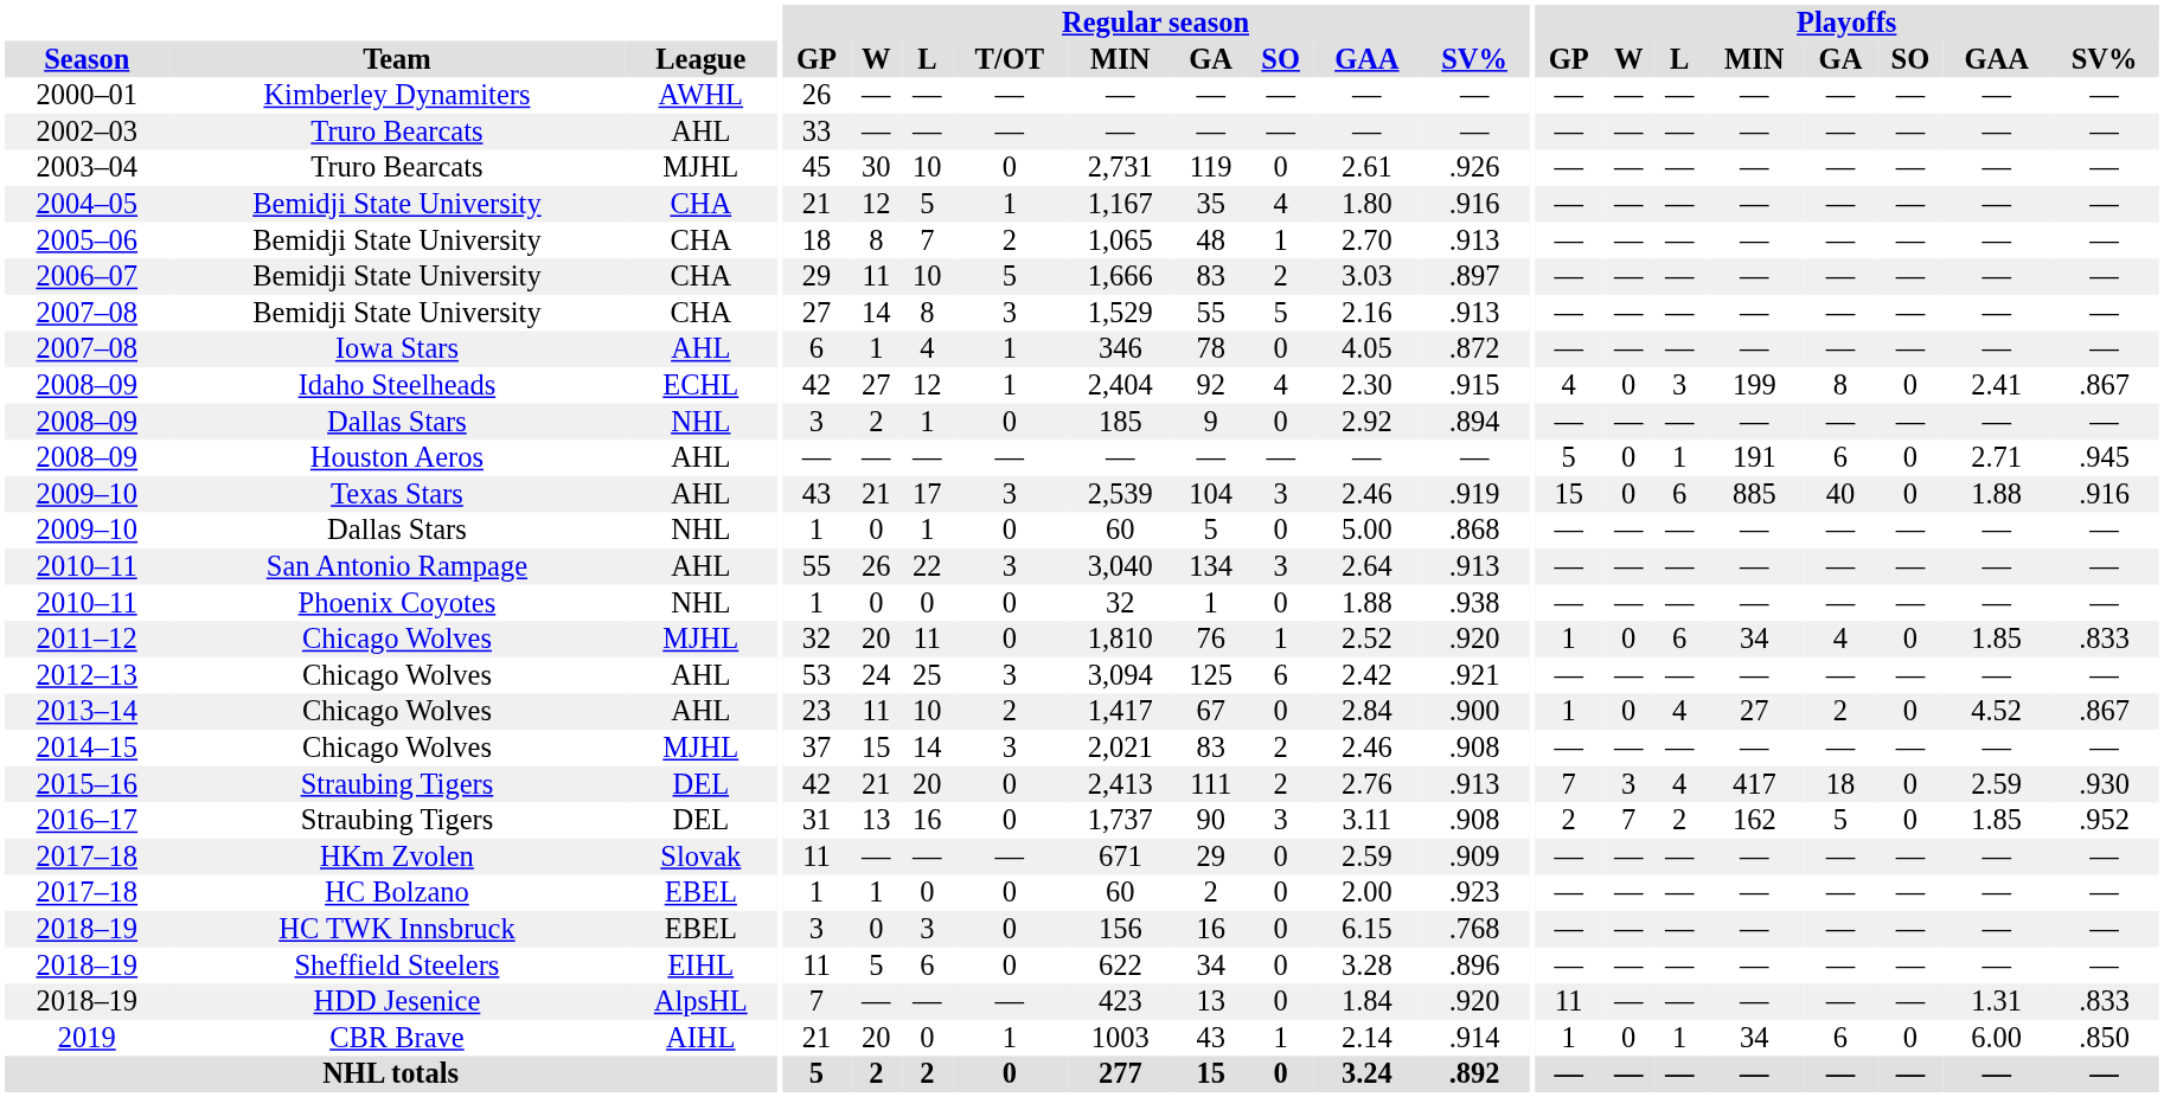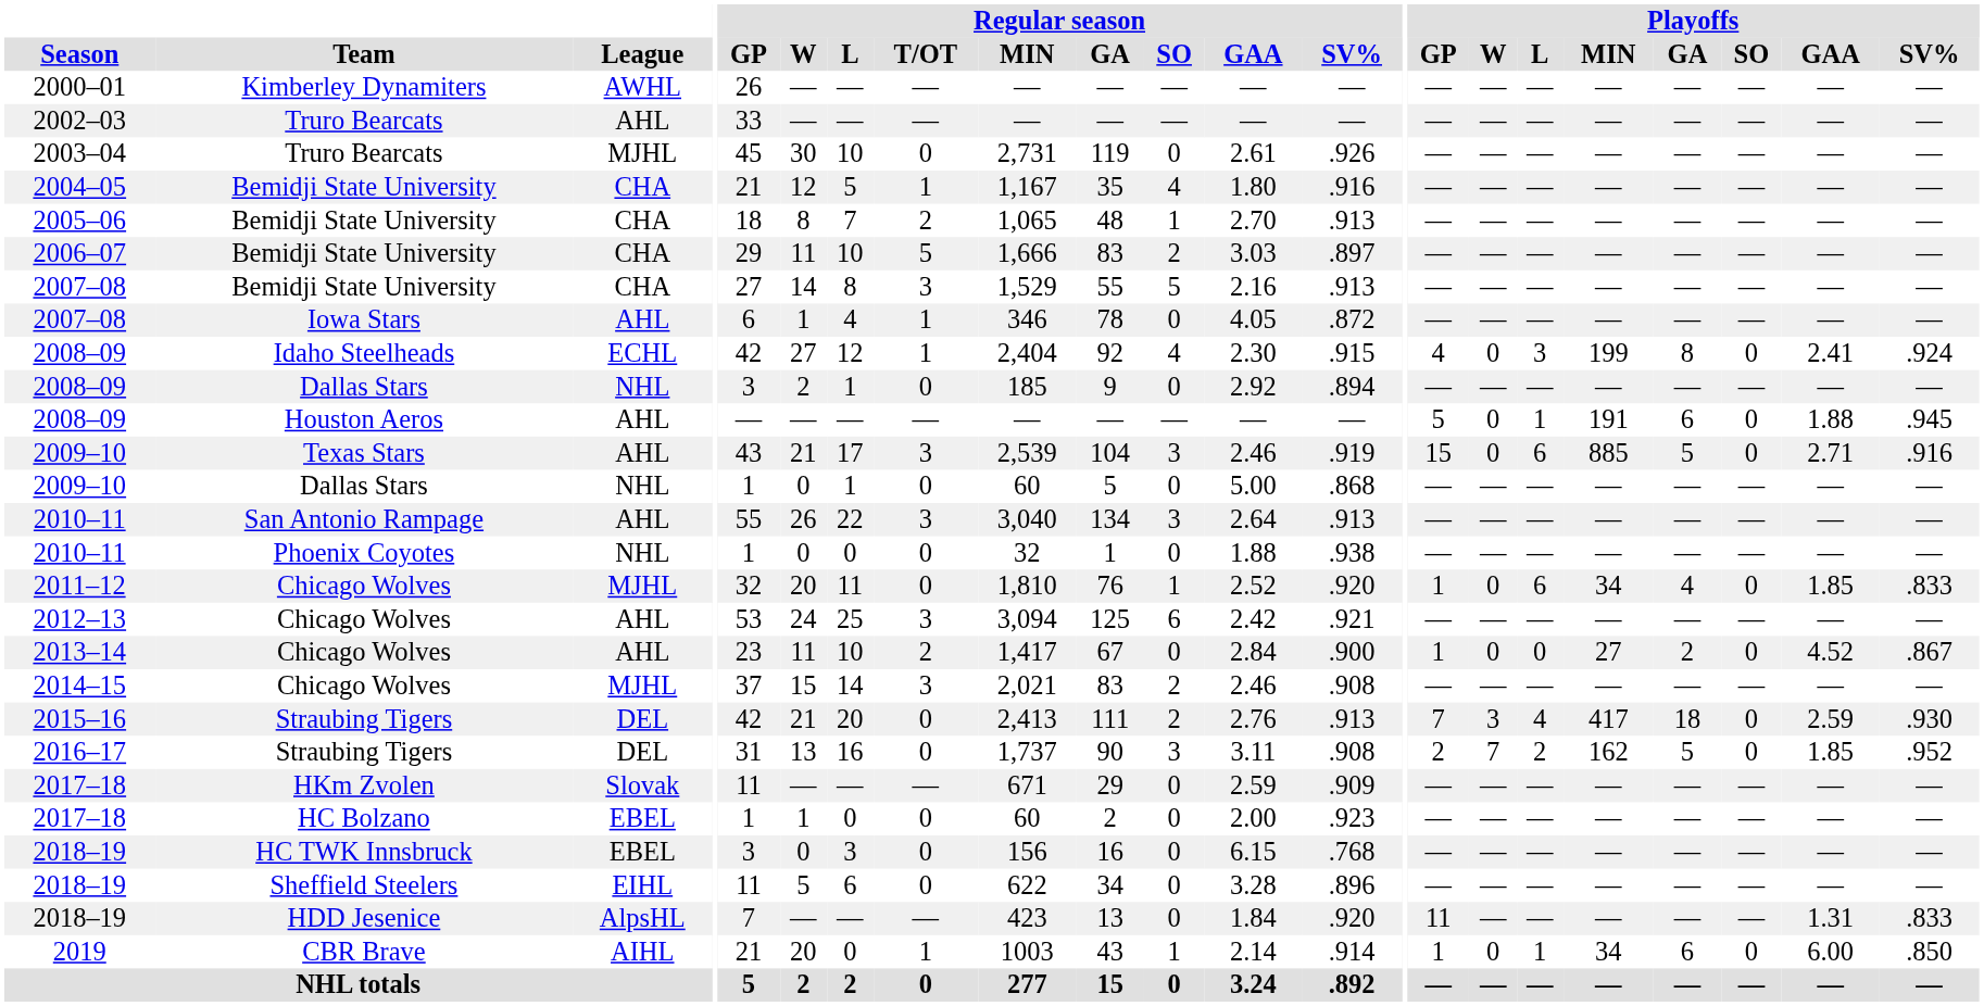2008–09 / Idaho Steelheads | Playoffs / SV%: .867 -> .924
2008–09 / Houston Aeros | Playoffs / GAA: 2.71 -> 1.88
2009–10 / Texas Stars | Playoffs / GA: 40 -> 5
2009–10 / Texas Stars | Playoffs / GAA: 1.88 -> 2.71
2013–14 | Playoffs / L: 4 -> 0
